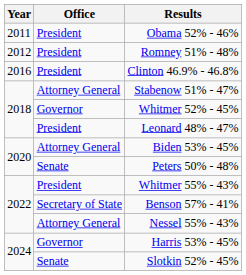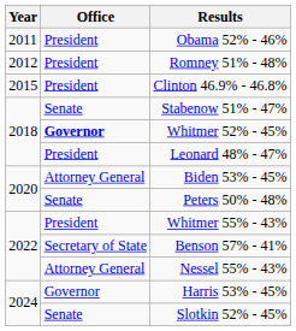Clinton 46.9% - 46.8% | Year: 2016 -> 2015
Stabenow 51% - 47% | Office: Attorney General -> Senate
Whitmer 52% - 45% | Office: normal -> bold
